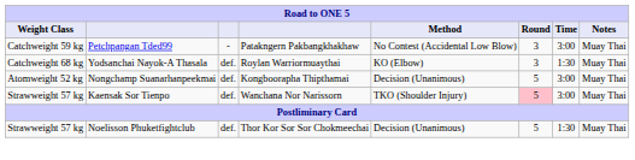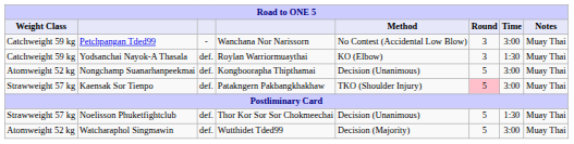Petchpangan Tded99 | column 4: Patakngern Pakbangkhakhaw -> Wanchana Nor Narissorn
Yodsanchai Nayok-A Thasala | Weight Class: Catchweight 68 kg -> Catchweight 59 kg
Kaensak Sor Tienpo | column 4: Wanchana Nor Narissorn -> Patakngern Pakbangkhakhaw
+ row: Atomweight 52 kg | Watcharaphol Singmawin | def. | Wutthidet Tded99 | Decision (Majority) | 5 | 3:00 | Muay Thai
